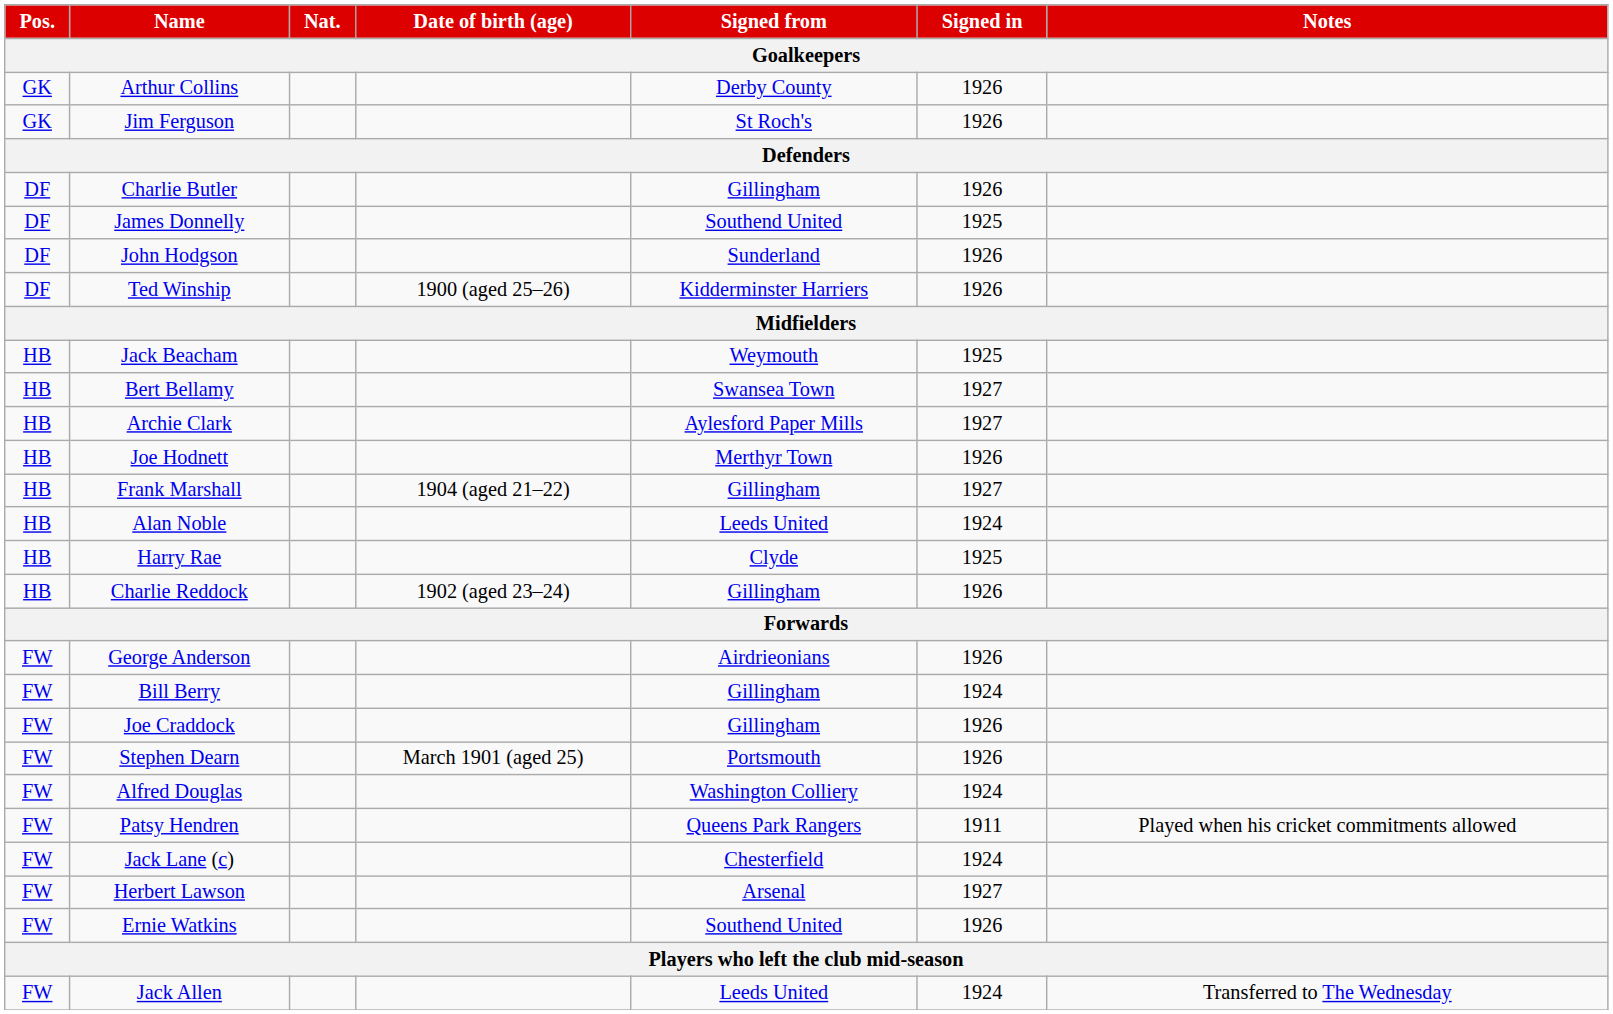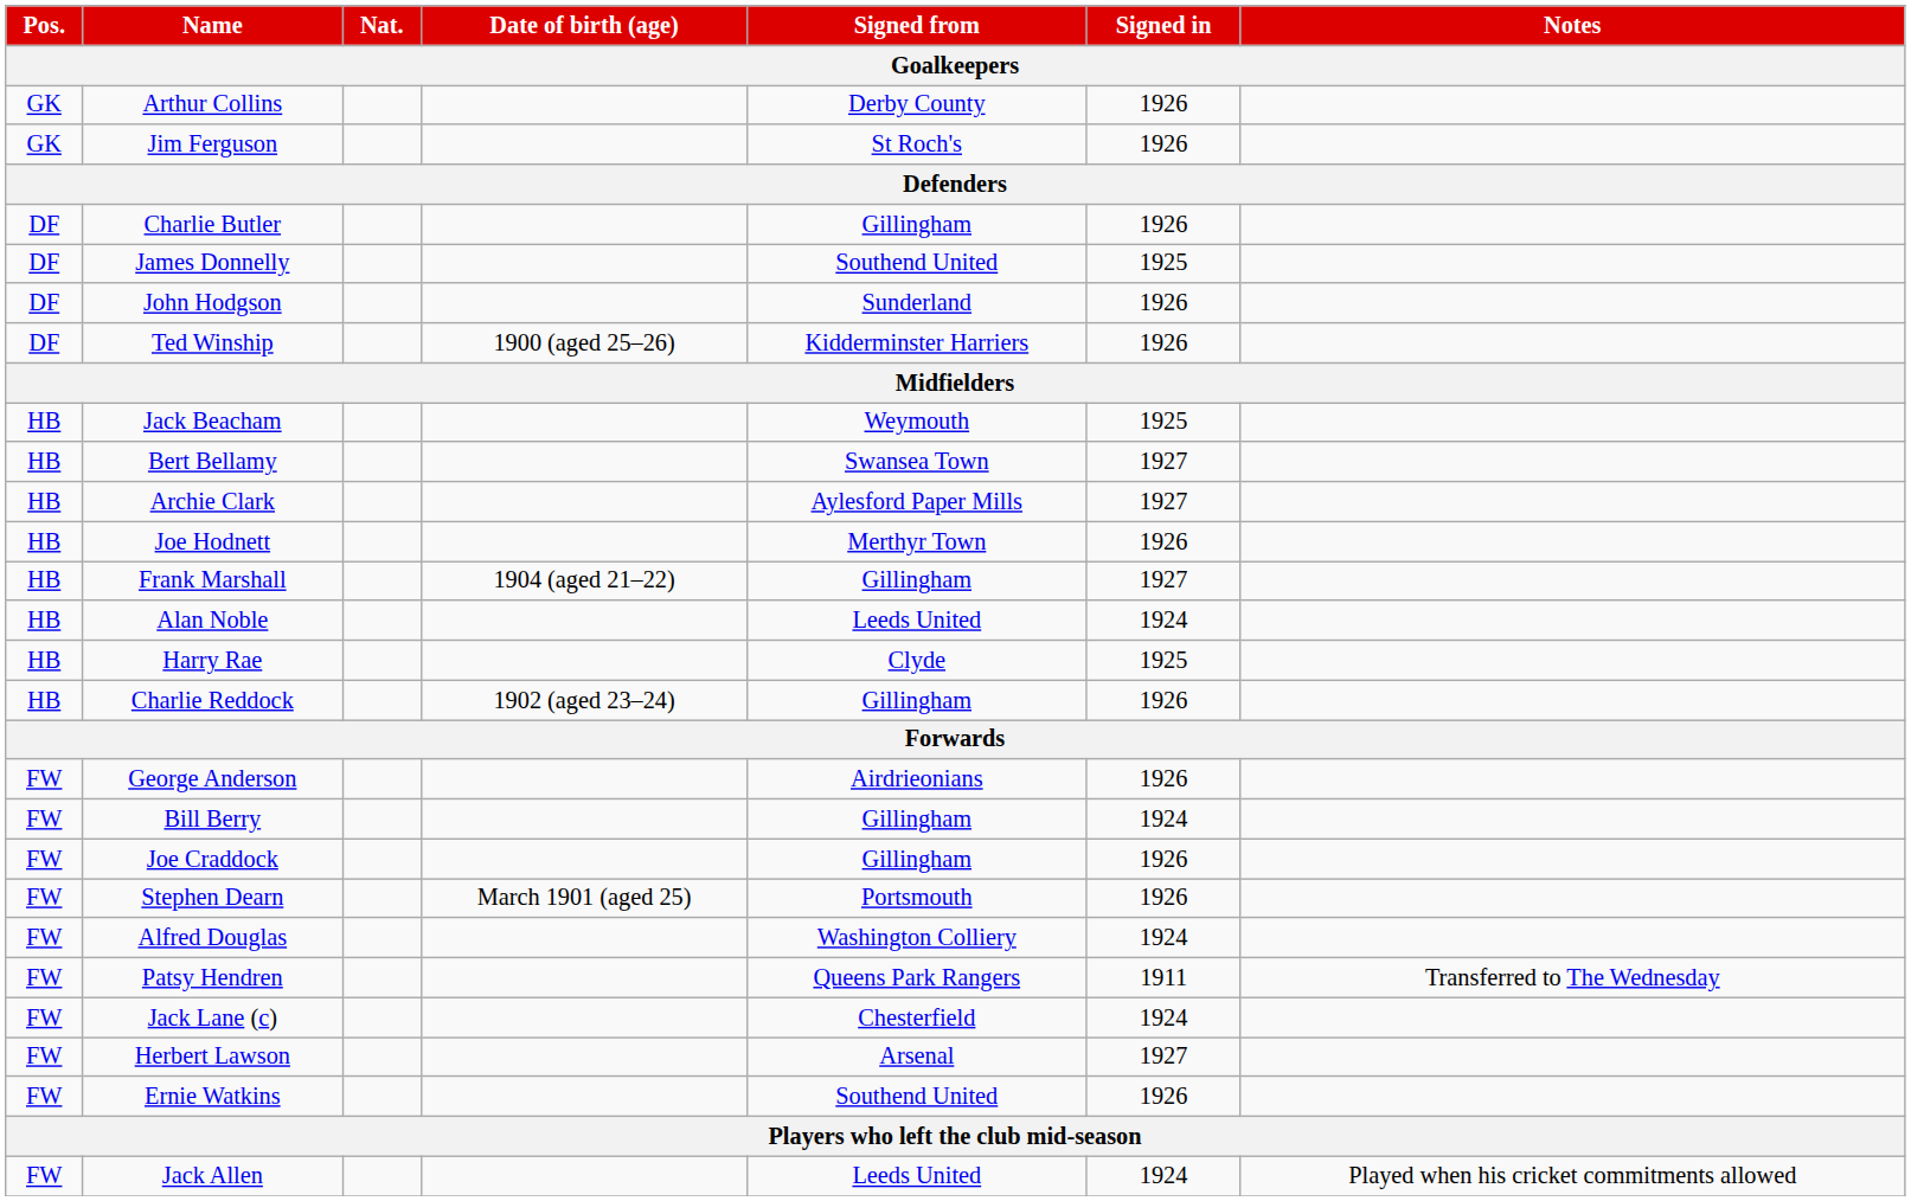Patsy Hendren | Notes: Played when his cricket commitments allowed -> Transferred to The Wednesday
Jack Allen | Notes: Transferred to The Wednesday -> Played when his cricket commitments allowed
